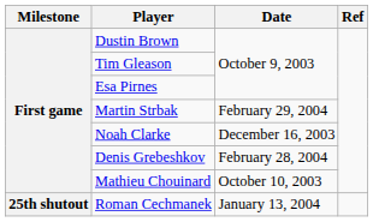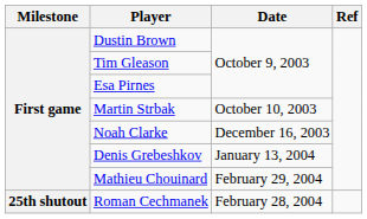Martin Strbak | Date: February 29, 2004 -> October 10, 2003
Denis Grebeshkov | Date: February 28, 2004 -> January 13, 2004
Mathieu Chouinard | Date: October 10, 2003 -> February 29, 2004
Roman Cechmanek | Date: January 13, 2004 -> February 28, 2004
